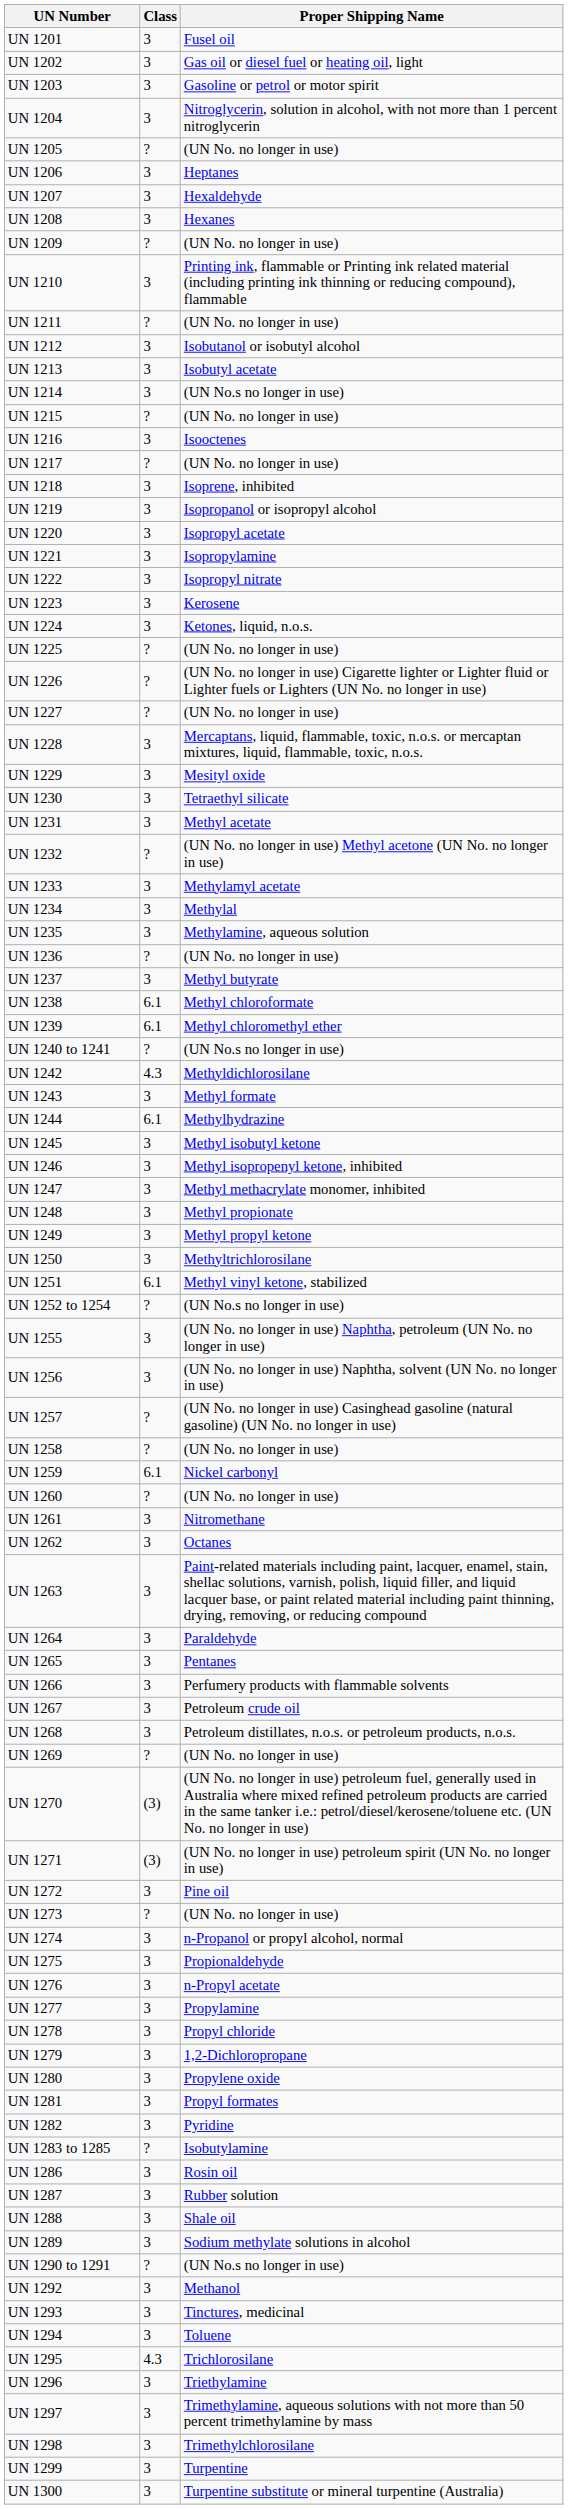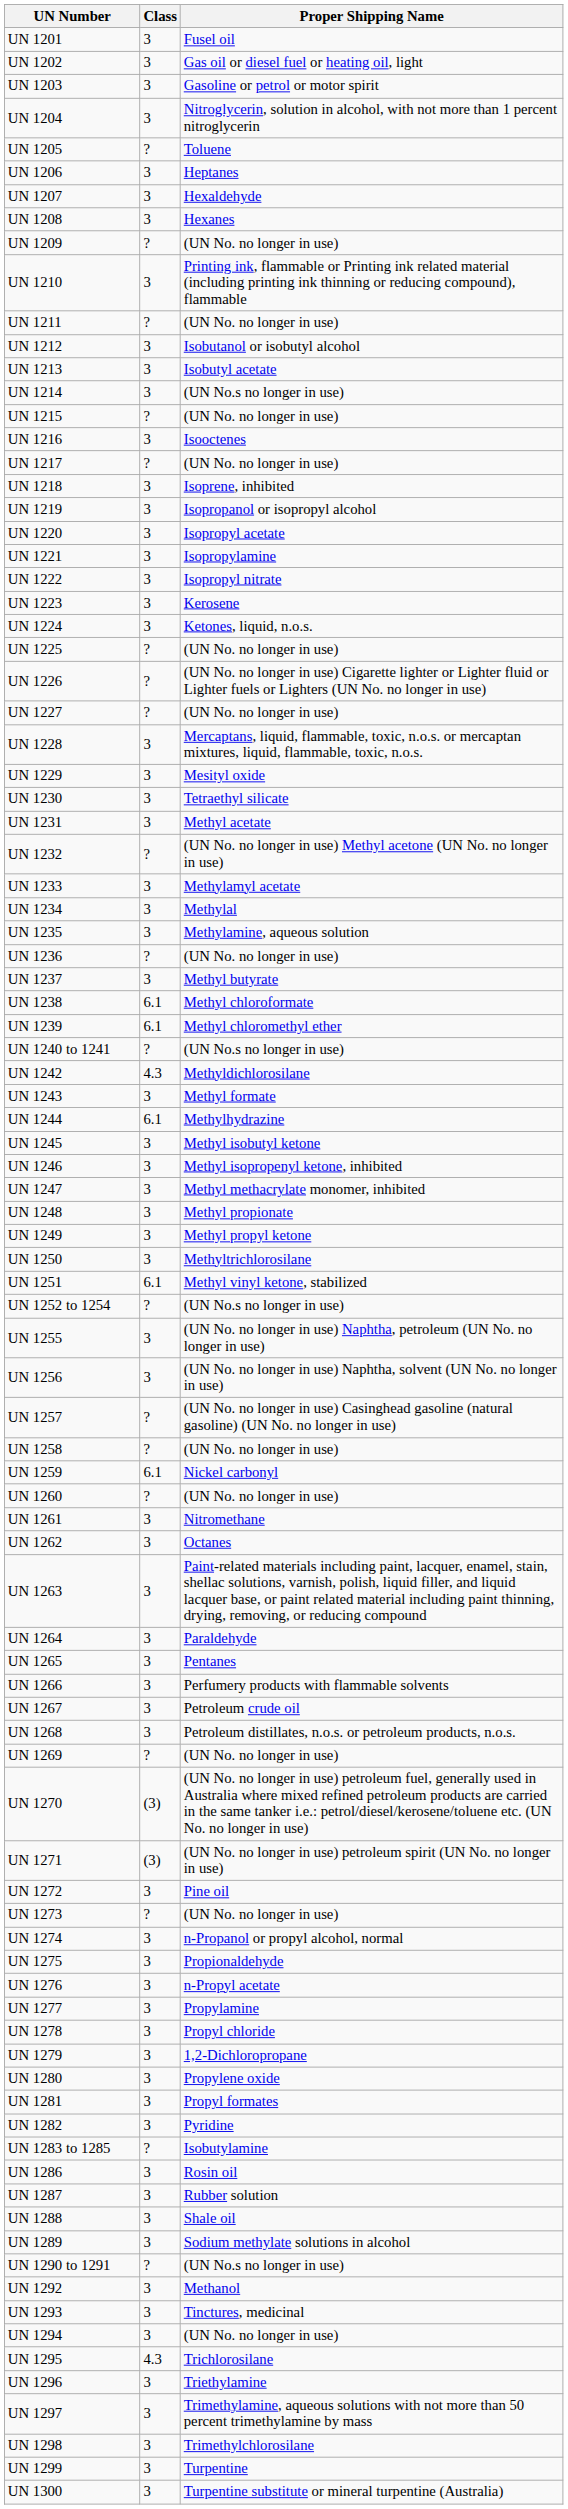UN 1205 | Proper Shipping Name: (UN No. no longer in use) -> Toluene
UN 1294 | Proper Shipping Name: Toluene -> (UN No. no longer in use)
